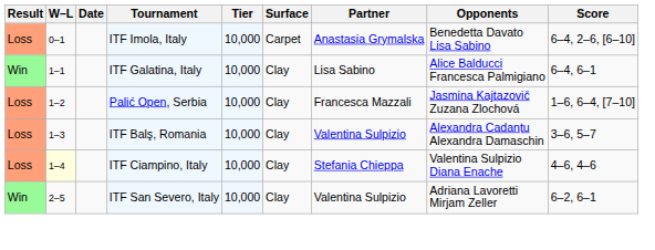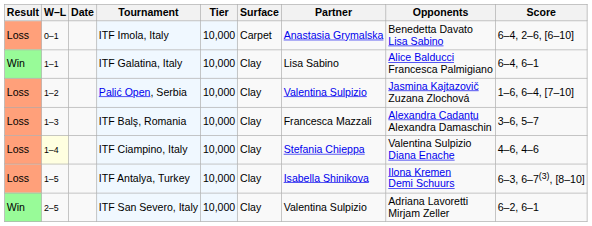Palić Open, Serbia | Partner: Francesca Mazzali -> Valentina Sulpizio
ITF Balş, Romania | Partner: Valentina Sulpizio -> Francesca Mazzali
+ row: Loss | 1–5 | ITF Antalya, Turkey | 10,000 | Clay | Isabella Shinikova | Ilona Kremen Demi Schuurs | 6–3, 6–7(3), [8–10]
